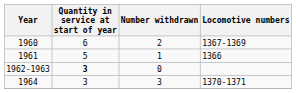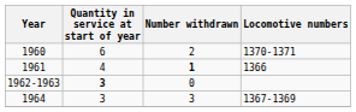1960 | Locomotive numbers: 1367-1369 -> 1370-1371
1961 | Quantity in service at start of year: 5 -> 4
1961 | Number withdrawn: normal -> bold
1964 | Locomotive numbers: 1370-1371 -> 1367-1369
